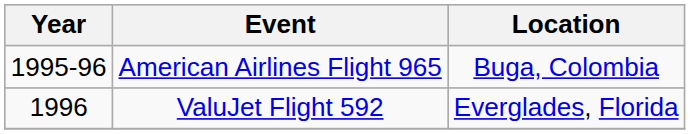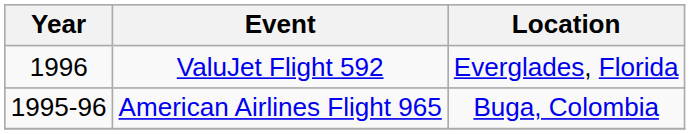rows swapped: American Airlines Flight 965 <-> ValuJet Flight 592
